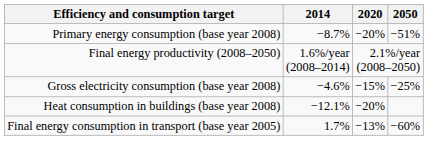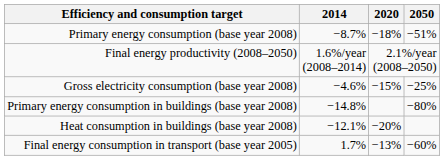Primary energy consumption (base year 2008) | 2020: −20% -> −18%
+ row: Primary energy consumption in buildings (base year 2008) | −14.8% | −80%
